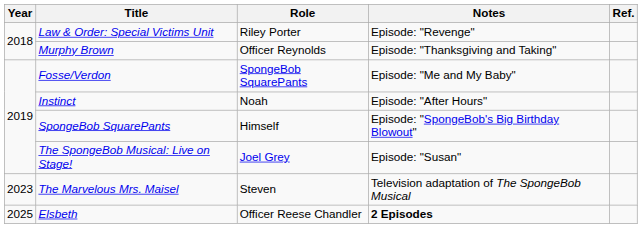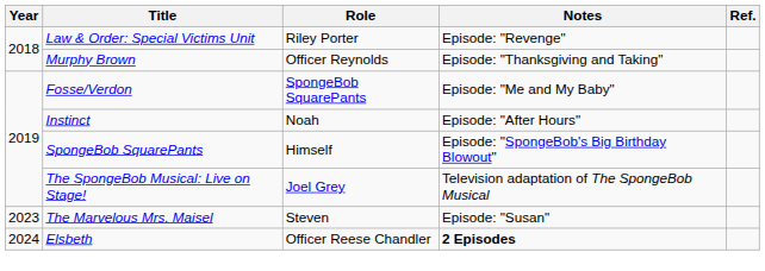The SpongeBob Musical: Live on Stage! | Notes: Episode: "Susan" -> Television adaptation of The SpongeBob Musical
The Marvelous Mrs. Maisel | Notes: Television adaptation of The SpongeBob Musical -> Episode: "Susan"
Elsbeth | Year: 2025 -> 2024
